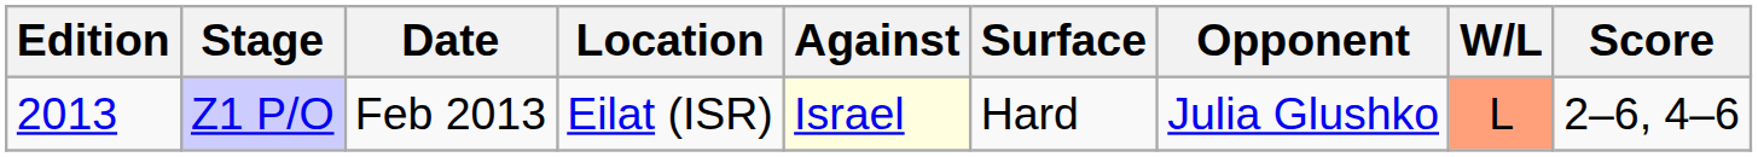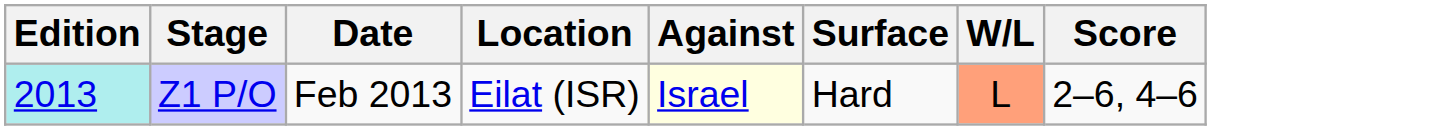- column: Opponent | Julia Glushko
Z1 P/O | Edition: no background -> paleturquoise background
